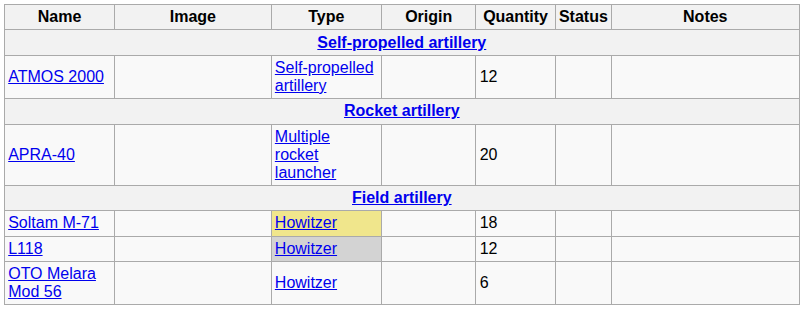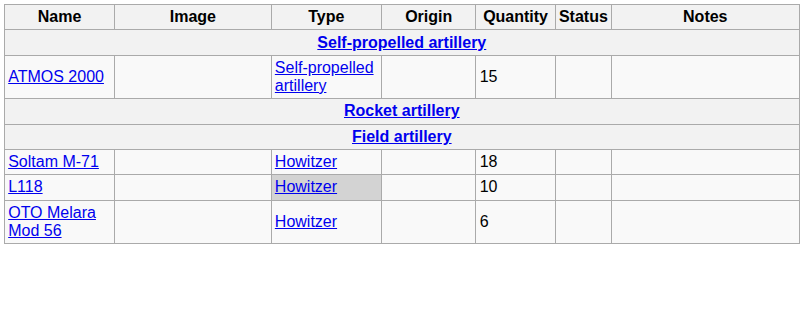ATMOS 2000 | Quantity: 12 -> 15
- row: APRA-40 | Multiple rocket launcher | 20
Soltam M-71 | Type: khaki background -> no background
L118 | Quantity: 12 -> 10
